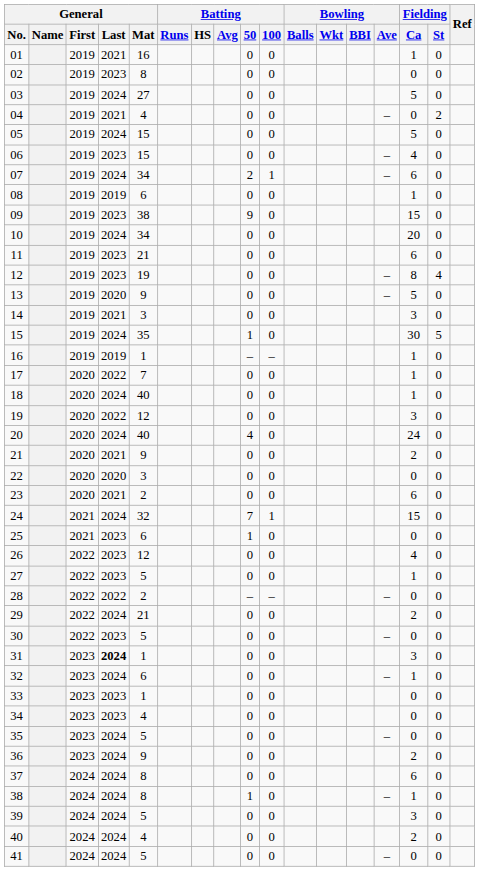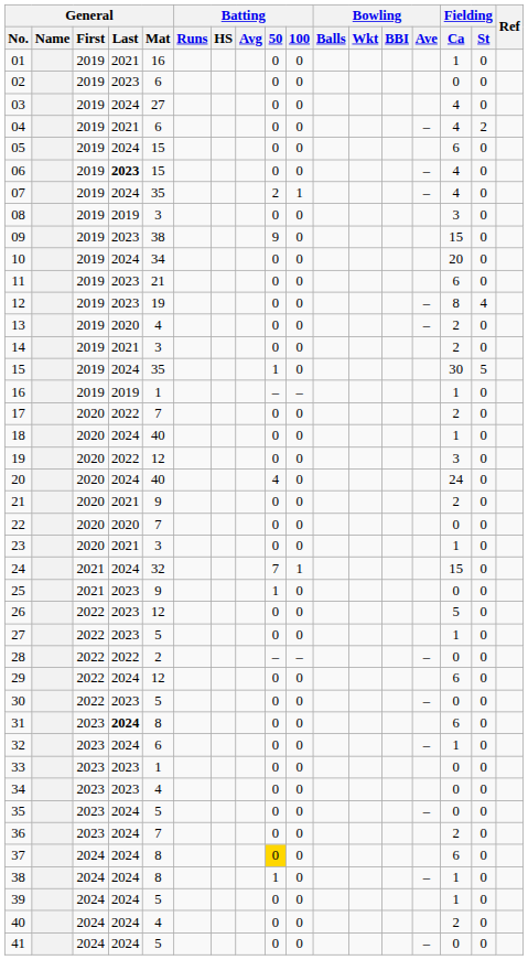02 | General / Mat: 8 -> 6
03 | Fielding / Ca: 5 -> 4
04 | General / Mat: 4 -> 6
04 | Fielding / Ca: 0 -> 4
05 | Fielding / Ca: 5 -> 6
06 | General / Last: normal -> bold
07 | General / Mat: 34 -> 35
07 | Fielding / Ca: 6 -> 4
08 | General / Mat: 6 -> 3
08 | Fielding / Ca: 1 -> 3
13 | General / Mat: 9 -> 4
13 | Fielding / Ca: 5 -> 2
14 | Fielding / Ca: 3 -> 2
17 | Fielding / Ca: 1 -> 2
22 | General / Mat: 3 -> 7
23 | General / Mat: 2 -> 3
23 | Fielding / Ca: 6 -> 1
25 | General / Mat: 6 -> 9
26 | Fielding / Ca: 4 -> 5
29 | General / Mat: 21 -> 12
29 | Fielding / Ca: 2 -> 6
31 | General / Mat: 1 -> 8
31 | Fielding / Ca: 3 -> 6
36 | General / Mat: 9 -> 7
37 | Batting / 50: no background -> gold background
39 | Fielding / Ca: 3 -> 1
